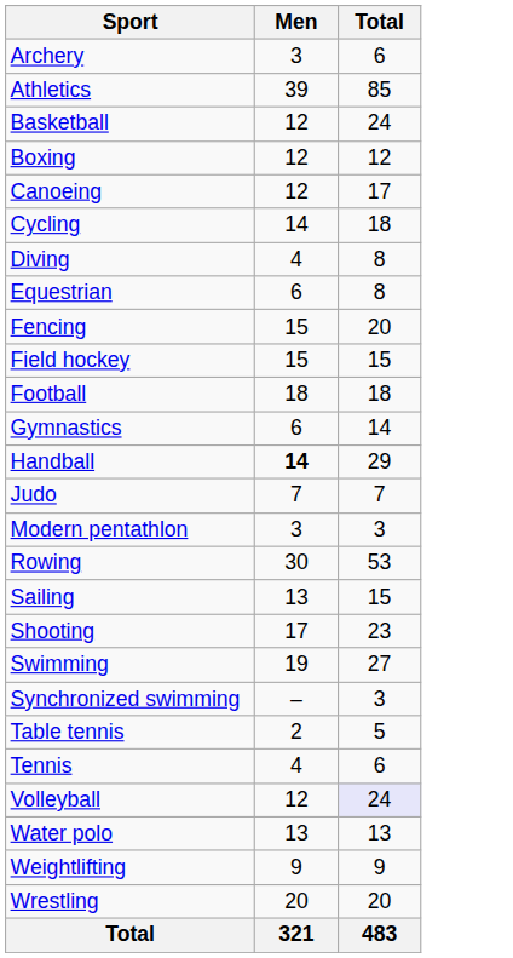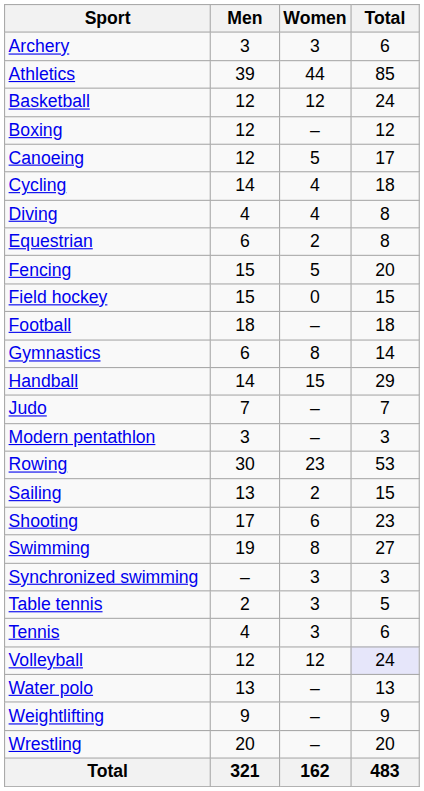+ column: Women | 3 | 44 | 12 | – | 5 | 4 | 4 | 2 | 5 | 0 | – | 8 | 15 | – | – | 23 | 2 | 6 | 8 | 3 | 3 | 3 | 12 | – | – | – | 162
Handball | Men: bold -> normal
